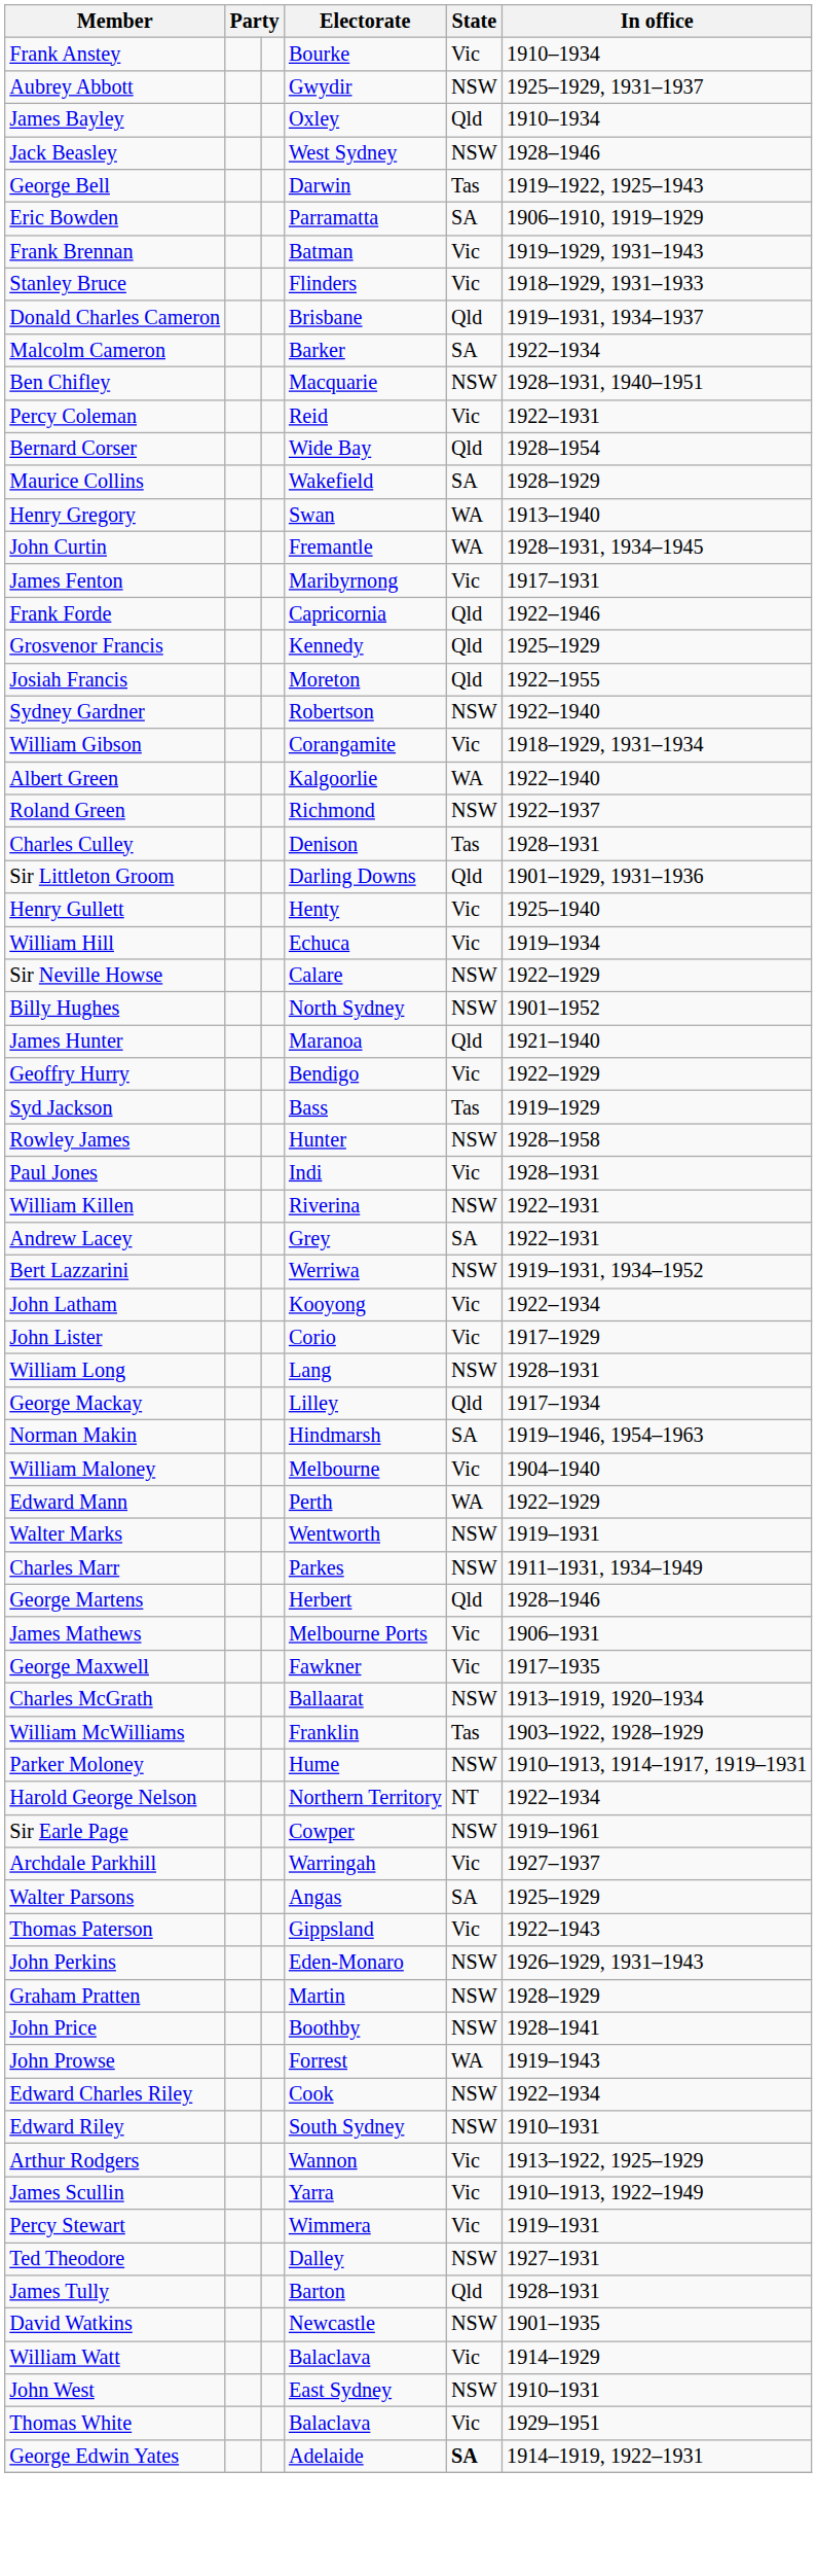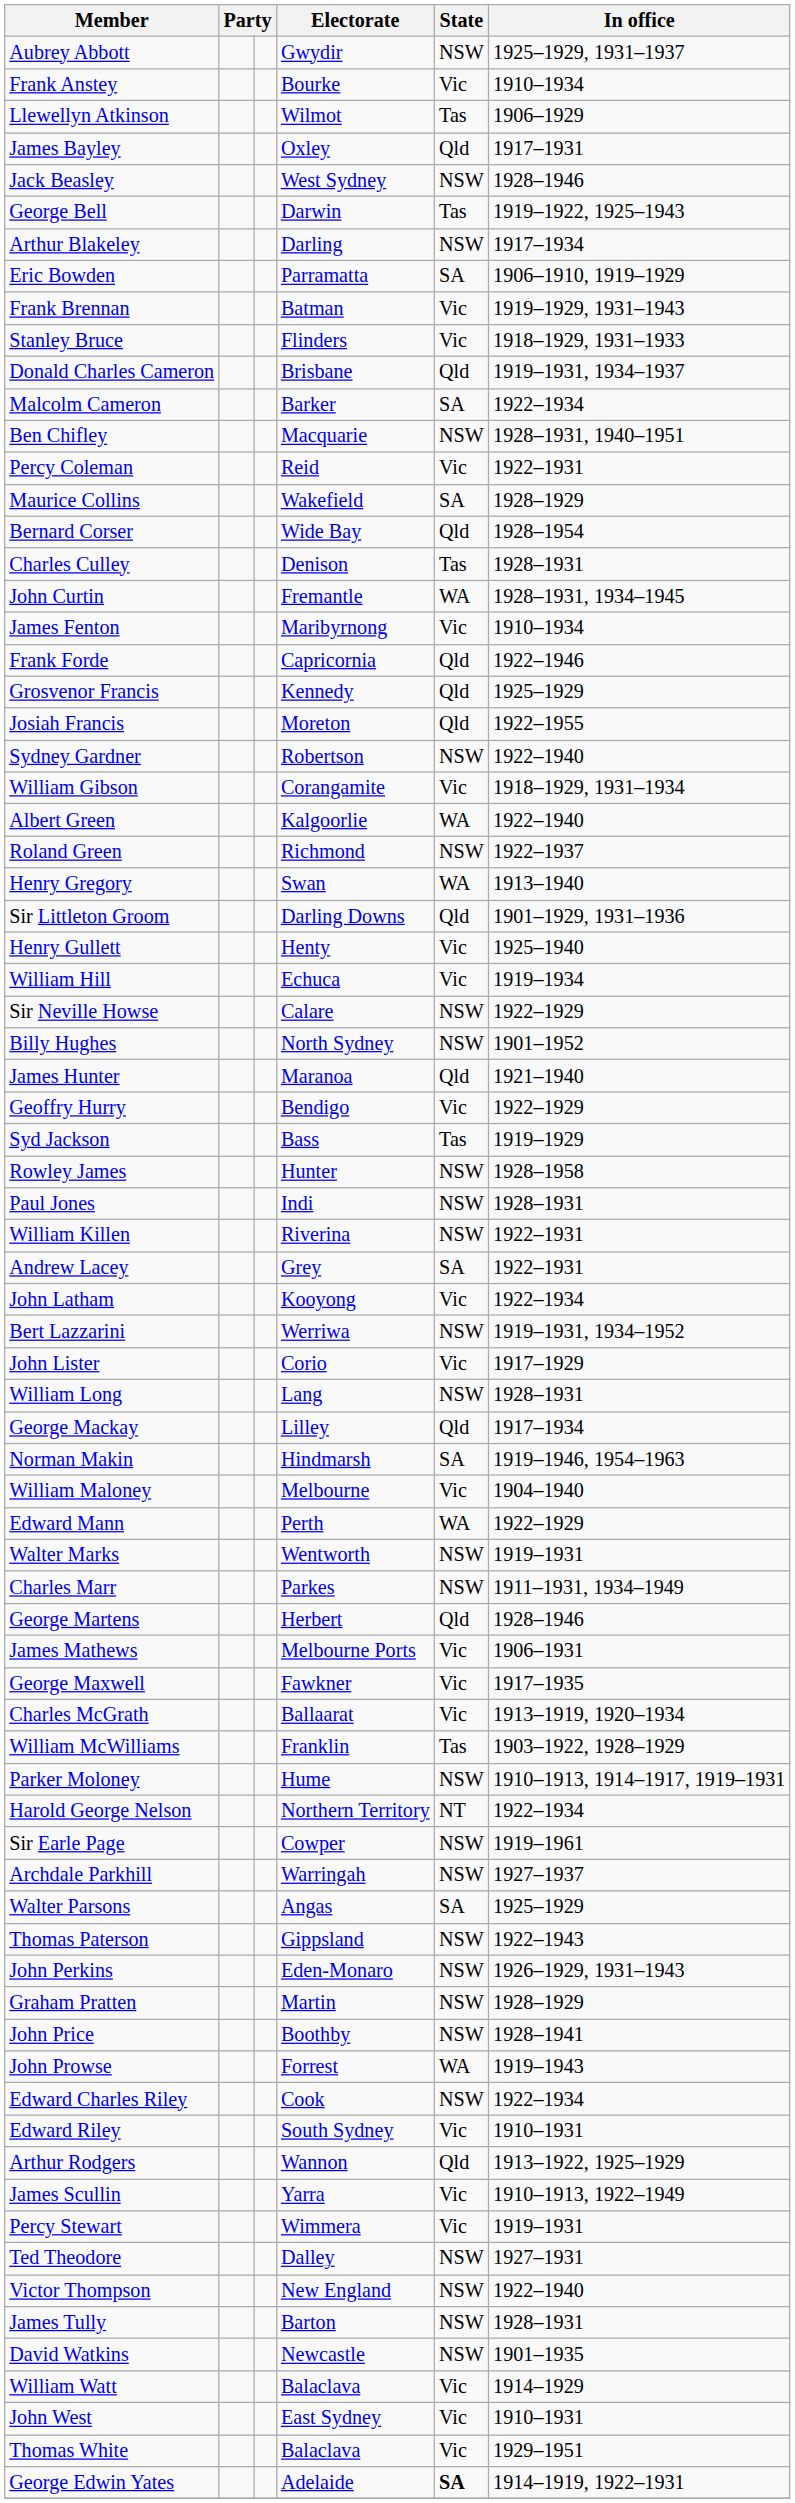rows swapped: Aubrey Abbott <-> Frank Anstey
+ row: Llewellyn Atkinson | Wilmot | Tas | 1906–1929
James Bayley | In office: 1910–1934 -> 1917–1931
+ row: Arthur Blakeley | Darling | NSW | 1917–1934
rows swapped: Maurice Collins <-> Bernard Corser
rows swapped: Charles Culley <-> Henry Gregory
James Fenton | In office: 1917–1931 -> 1910–1934
Paul Jones | State: Vic -> NSW
rows swapped: John Latham <-> Bert Lazzarini
Charles McGrath | State: NSW -> Vic
Archdale Parkhill | State: Vic -> NSW
Thomas Paterson | State: Vic -> NSW
Edward Riley | State: NSW -> Vic
Arthur Rodgers | State: Vic -> Qld
+ row: Victor Thompson | New England | NSW | 1922–1940
James Tully | State: Qld -> NSW
John West | State: NSW -> Vic
